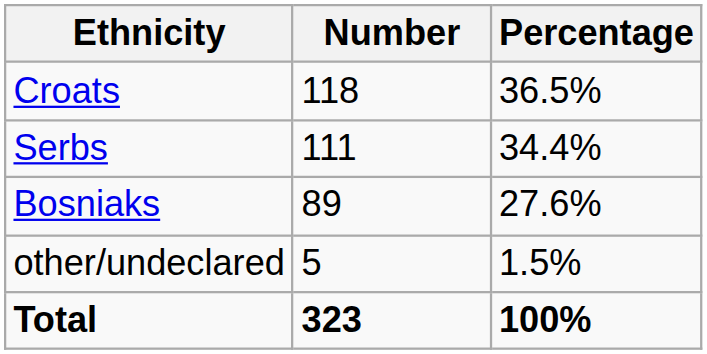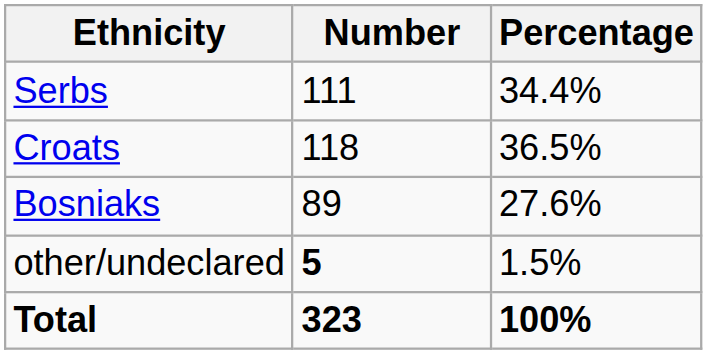rows swapped: Croats <-> Serbs
other/undeclared | Number: normal -> bold
